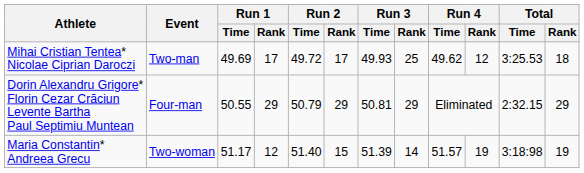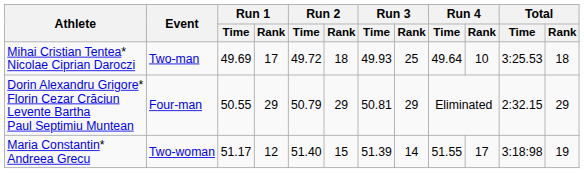Mihai Cristian Tentea* Nicolae Ciprian Daroczi | Run 2 / Rank: 17 -> 18
Mihai Cristian Tentea* Nicolae Ciprian Daroczi | Run 4 / Time: 49.62 -> 49.64
Mihai Cristian Tentea* Nicolae Ciprian Daroczi | Run 4 / Rank: 12 -> 10
Maria Constantin* Andreea Grecu | Run 4 / Time: 51.57 -> 51.55
Maria Constantin* Andreea Grecu | Run 4 / Rank: 19 -> 17
